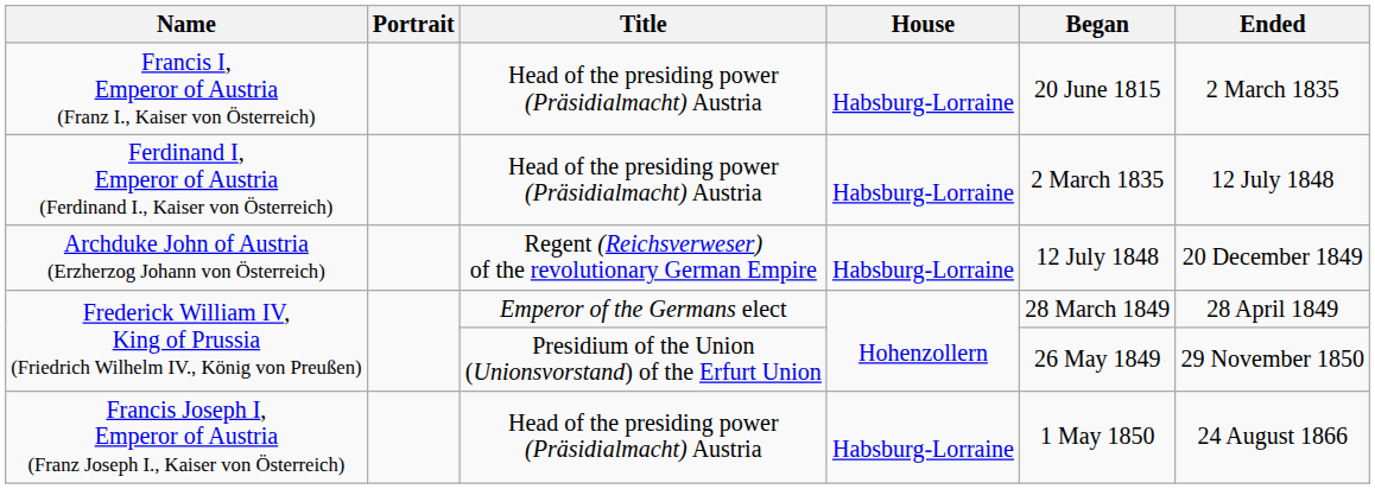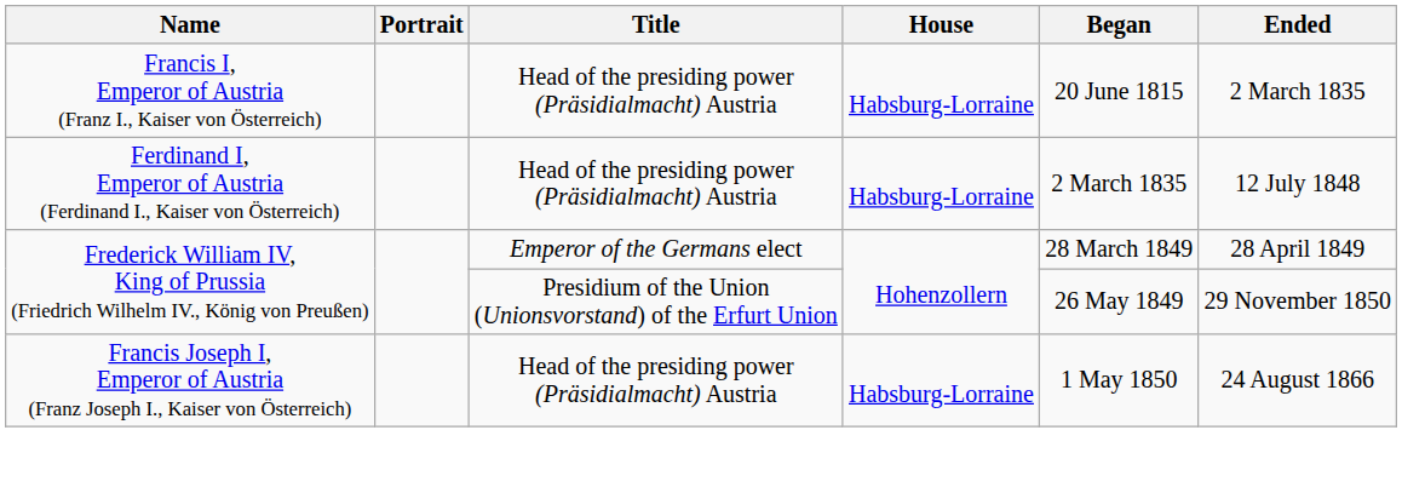- row: Archduke John of Austria (Erzherzog Johann von Österreich) | Regent (Reichsverweser) of the revolutionary German Empire | Habsburg-Lorraine | 12 July 1848 | 20 December 1849
